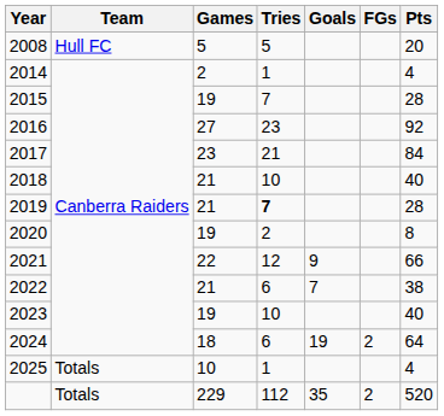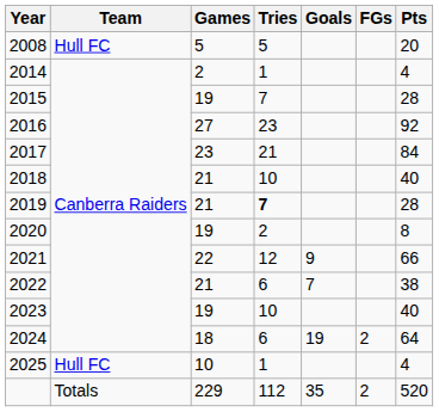2025 | Team: Totals -> Hull FC
